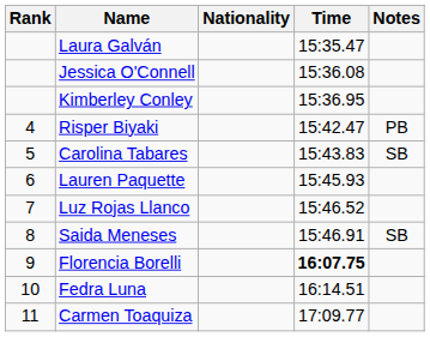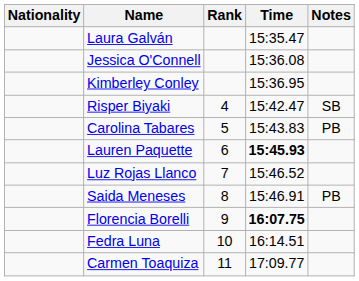columns swapped: Rank <-> Nationality
Risper Biyaki | Notes: PB -> SB
Carolina Tabares | Notes: SB -> PB
Lauren Paquette | Time: normal -> bold
Saida Meneses | Notes: SB -> PB
